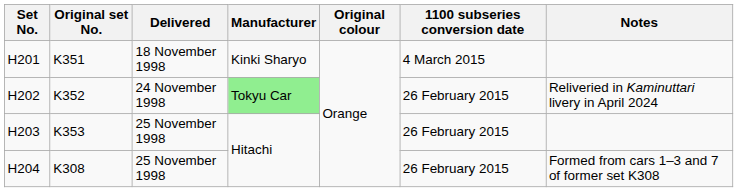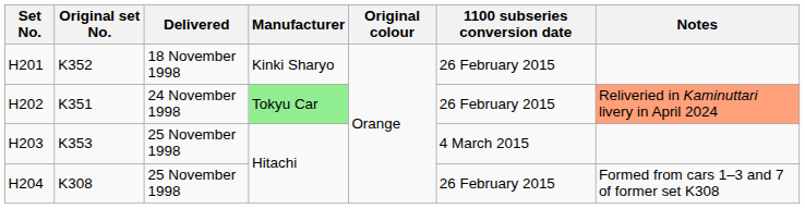H201 | Original set No.: K351 -> K352
H201 | 1100 subseries conversion date: 4 March 2015 -> 26 February 2015
H202 | Original set No.: K352 -> K351
H202 | Notes: no background -> lightsalmon background
H203 | 1100 subseries conversion date: 26 February 2015 -> 4 March 2015
